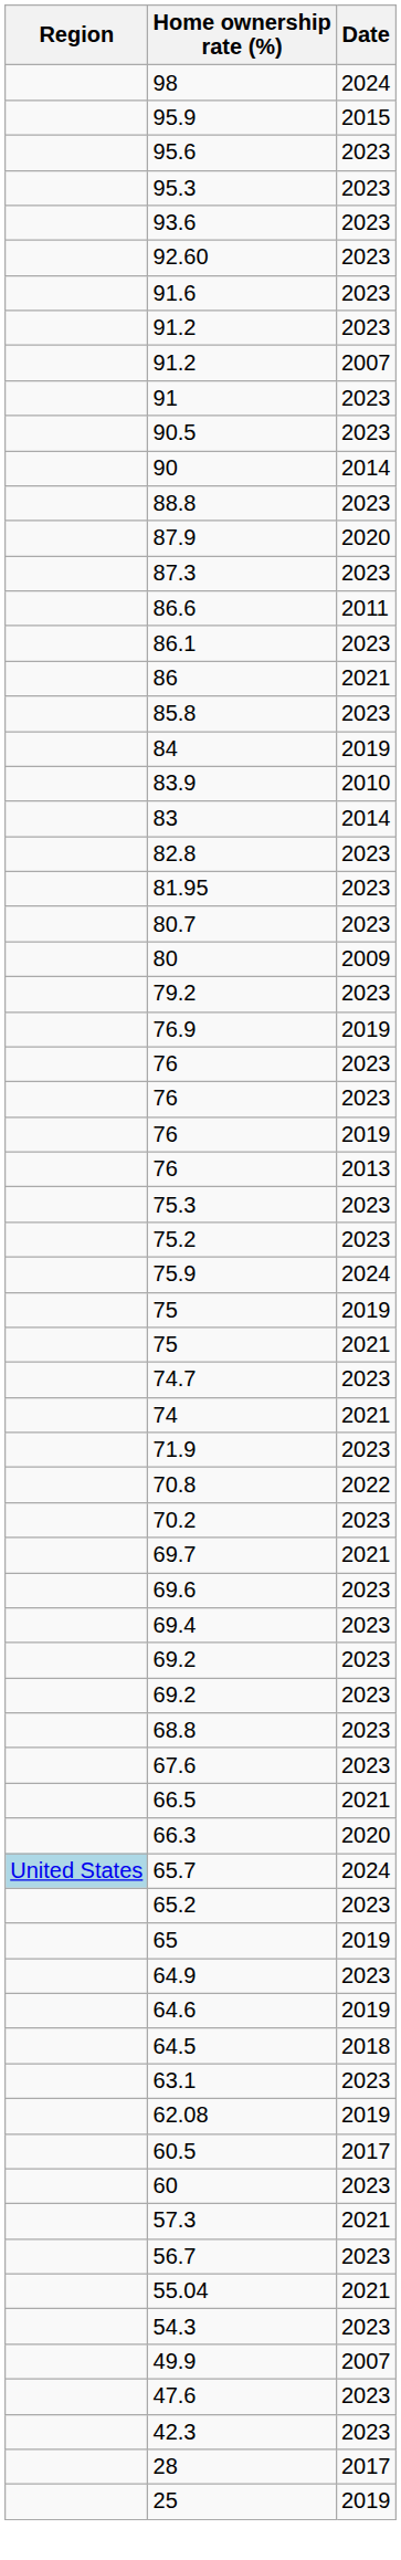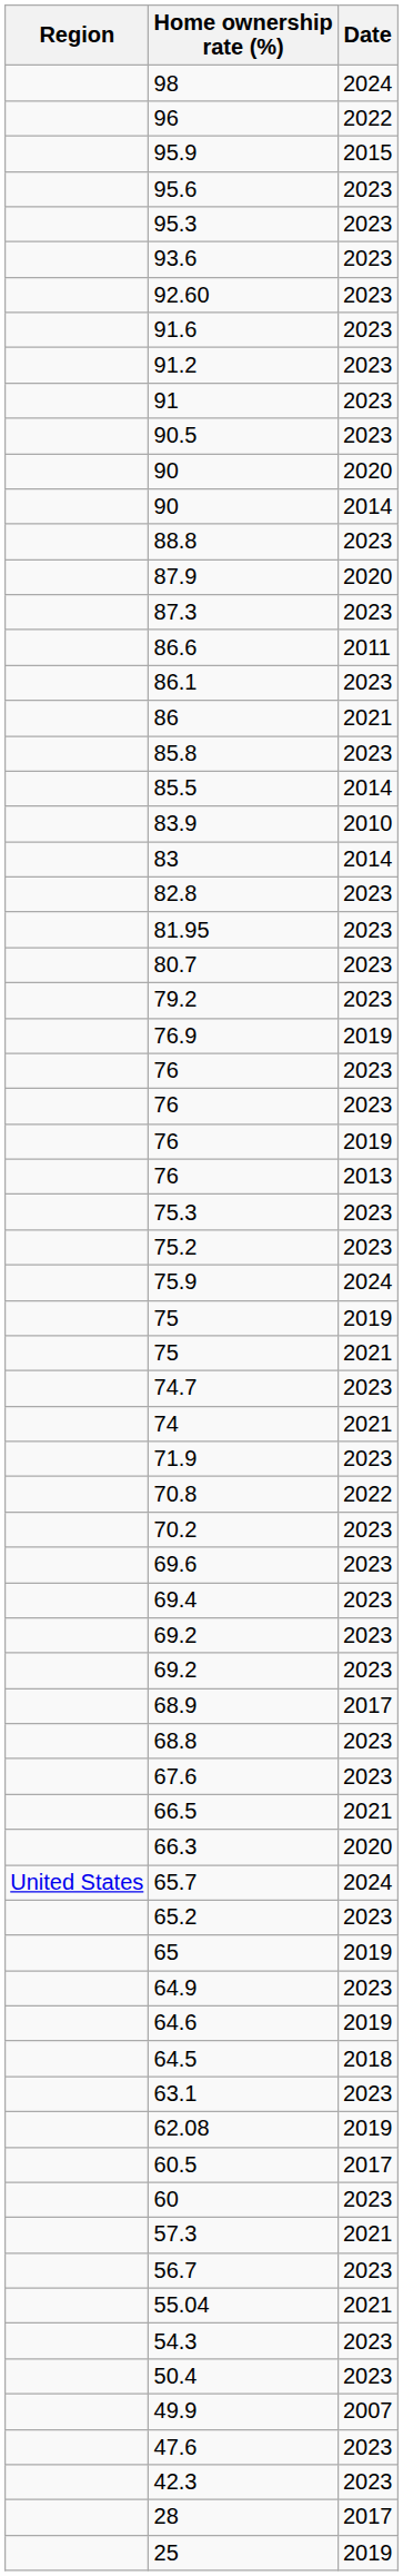+ row: 96 | 2022
- row: 91.2 | 2007
+ row: 90 | 2020
+ row: 85.5 | 2014
- row: 84 | 2019
- row: 80 | 2009
- row: 69.7 | 2021
+ row: 68.9 | 2017
65.7 | Region: lightblue background -> no background
+ row: 50.4 | 2023
